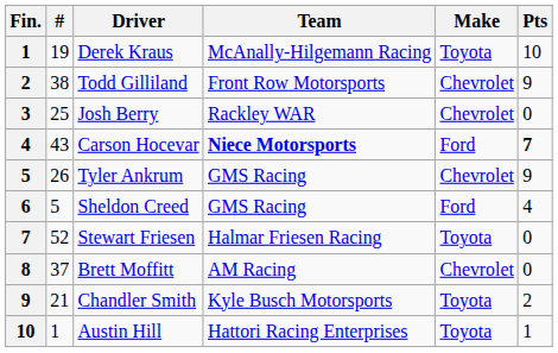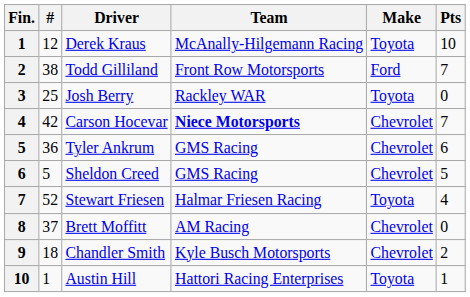Derek Kraus | #: 19 -> 12
Todd Gilliland | Make: Chevrolet -> Ford
Todd Gilliland | Pts: 9 -> 7
Josh Berry | Make: Chevrolet -> Toyota
Carson Hocevar | #: 43 -> 42
Carson Hocevar | Make: Ford -> Chevrolet
Carson Hocevar | Pts: bold -> normal
Tyler Ankrum | #: 26 -> 36
Tyler Ankrum | Pts: 9 -> 6
Sheldon Creed | Make: Ford -> Chevrolet
Sheldon Creed | Pts: 4 -> 5
Stewart Friesen | Pts: 0 -> 4
Chandler Smith | #: 21 -> 18
Chandler Smith | Make: Toyota -> Chevrolet
